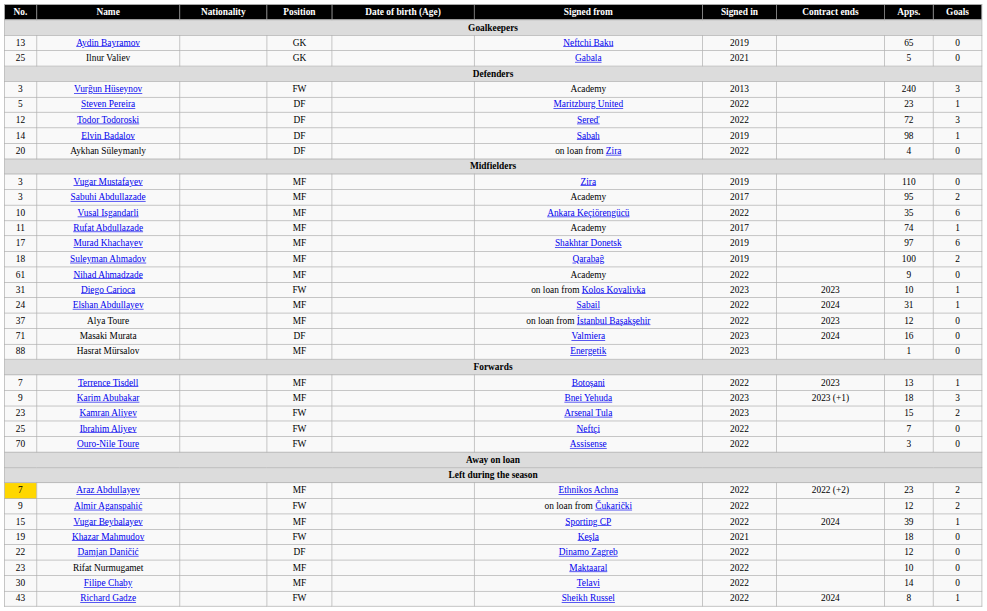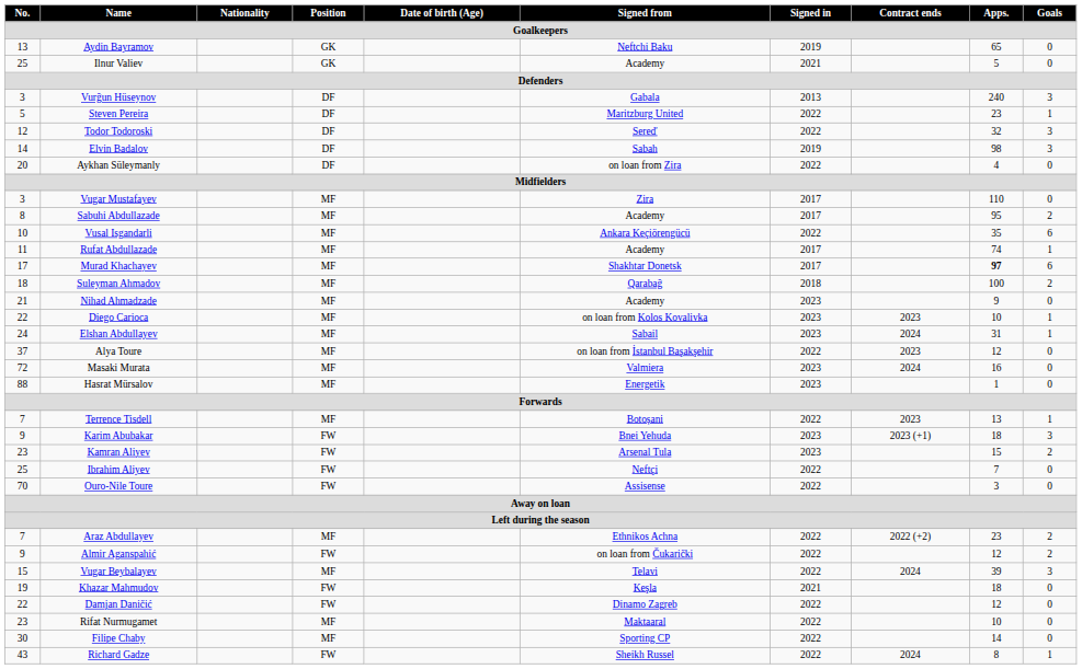Ilnur Valiev | Signed from: Gabala -> Academy
Vurğun Hüseynov | Position: FW -> DF
Vurğun Hüseynov | Signed from: Academy -> Gabala
Todor Todoroski | Apps.: 72 -> 32
Elvin Badalov | Goals: 1 -> 3
Vugar Mustafayev | Signed in: 2019 -> 2017
Sabuhi Abdullazade | No.: 3 -> 8
Murad Khachayev | Signed in: 2019 -> 2017
Murad Khachayev | Apps.: normal -> bold
Suleyman Ahmadov | Signed in: 2019 -> 2018
Nihad Ahmadzade | No.: 61 -> 21
Nihad Ahmadzade | Signed in: 2022 -> 2023
Diego Carioca | No.: 31 -> 22
Diego Carioca | Position: FW -> MF
Elshan Abdullayev | Signed in: 2022 -> 2023
Masaki Murata | No.: 71 -> 72
Masaki Murata | Position: DF -> MF
Karim Abubakar | Position: MF -> FW
Araz Abdullayev | No.: gold background -> no background
Vugar Beybalayev | Signed from: Sporting CP -> Telavi
Vugar Beybalayev | Goals: 1 -> 3
Damjan Daničić | Position: DF -> FW
Filipe Chaby | Signed from: Telavi -> Sporting CP
